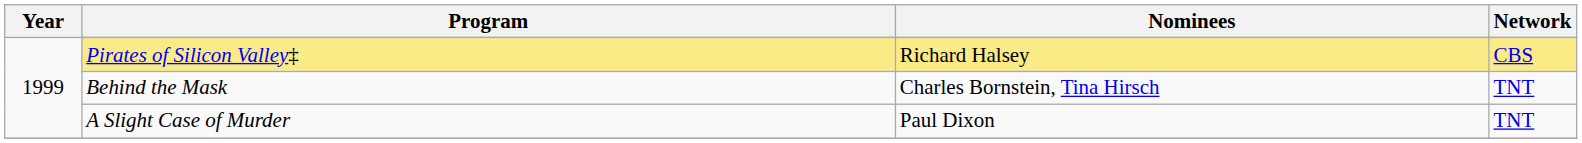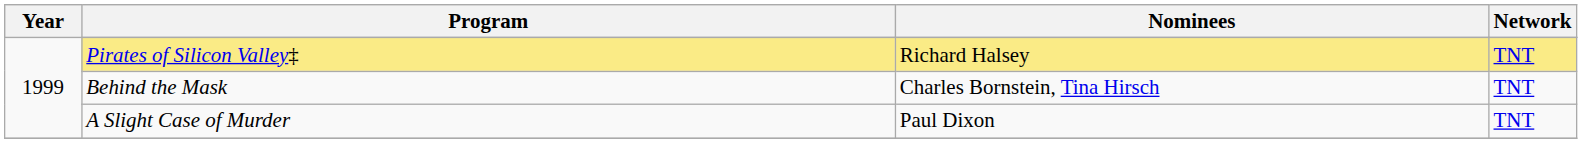Pirates of Silicon Valley‡ | Network: CBS -> TNT
